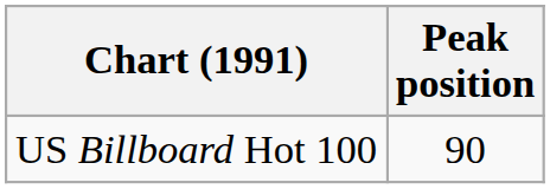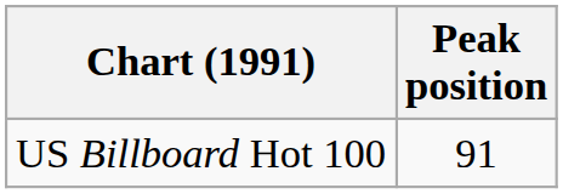US Billboard Hot 100 | Peak position: 90 -> 91
